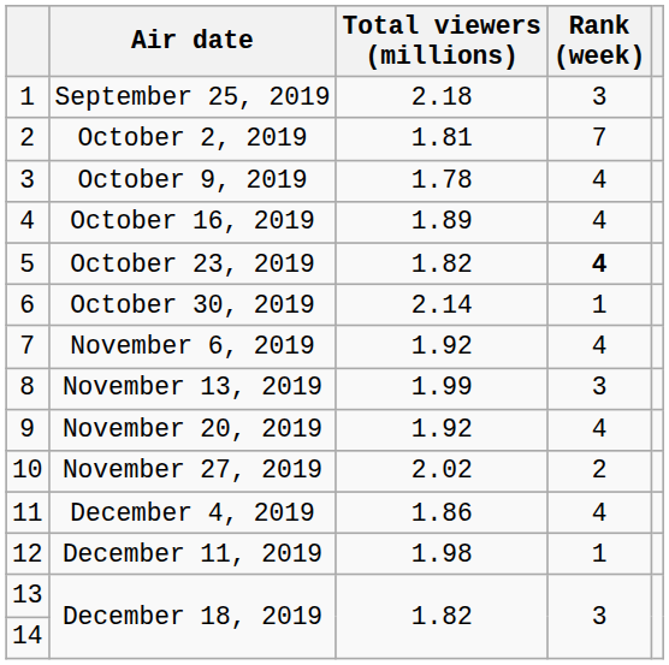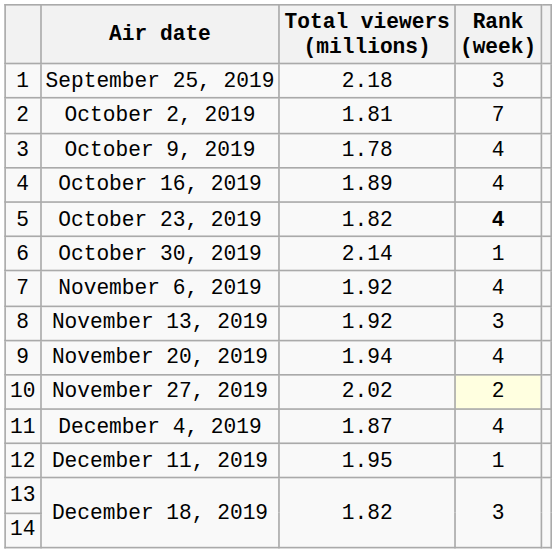November 13, 2019 | Total viewers (millions): 1.99 -> 1.92
November 20, 2019 | Total viewers (millions): 1.92 -> 1.94
November 27, 2019 | Rank (week): no background -> lightyellow background
December 4, 2019 | Total viewers (millions): 1.86 -> 1.87
December 11, 2019 | Total viewers (millions): 1.98 -> 1.95
